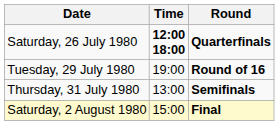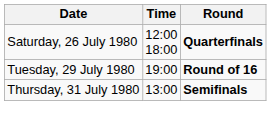Saturday, 26 July 1980 | Time: bold -> normal
- row: Saturday, 2 August 1980 | 15:00 | Final
